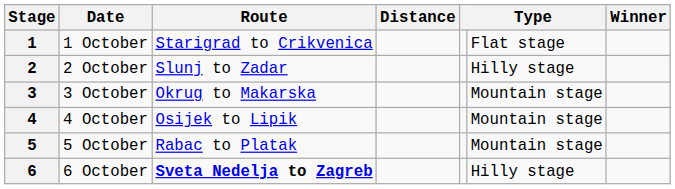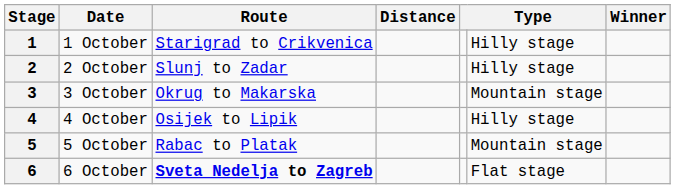1 | column 6: Flat stage -> Hilly stage
4 | column 6: Mountain stage -> Hilly stage
6 | column 6: Hilly stage -> Flat stage
